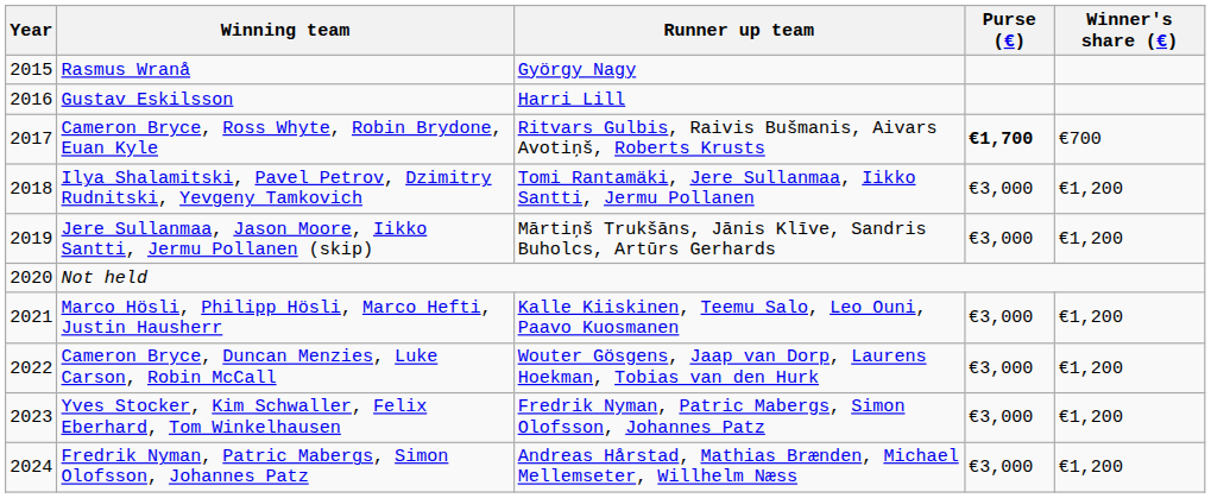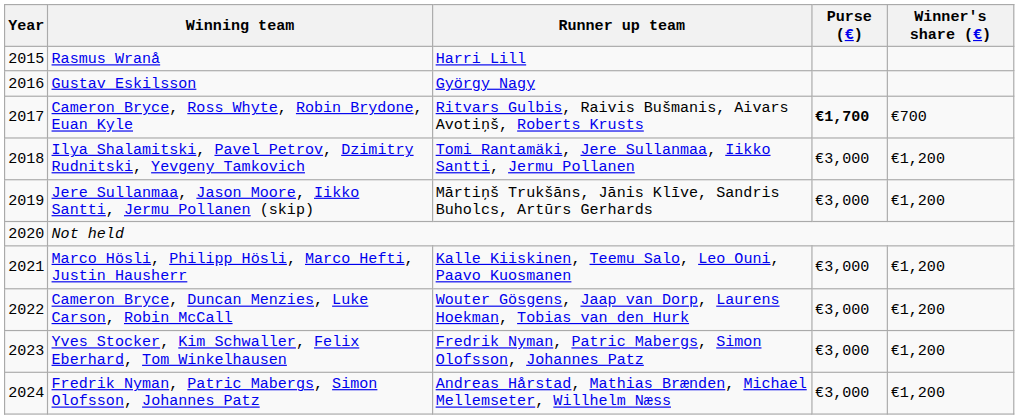Rasmus Wranå | Runner up team: György Nagy -> Harri Lill
Gustav Eskilsson | Runner up team: Harri Lill -> György Nagy
